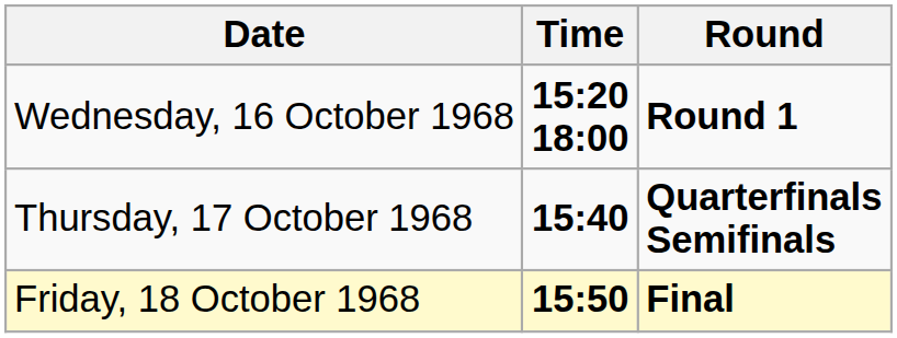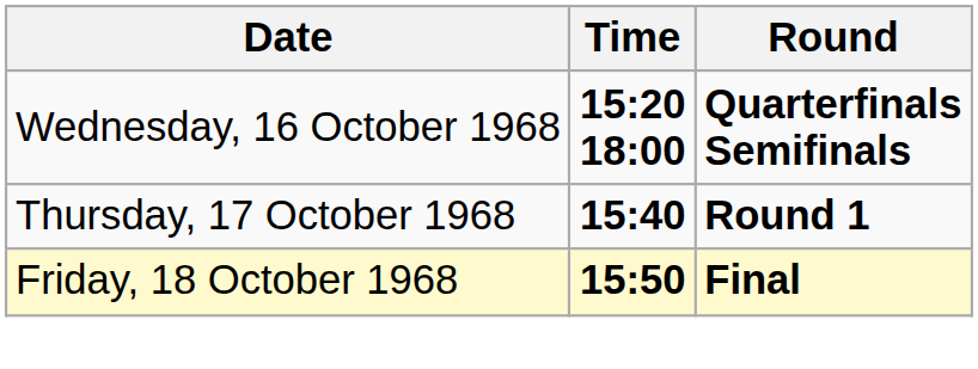Wednesday, 16 October 1968 | Round: Round 1 -> Quarterfinals Semifinals
Thursday, 17 October 1968 | Round: Quarterfinals Semifinals -> Round 1
